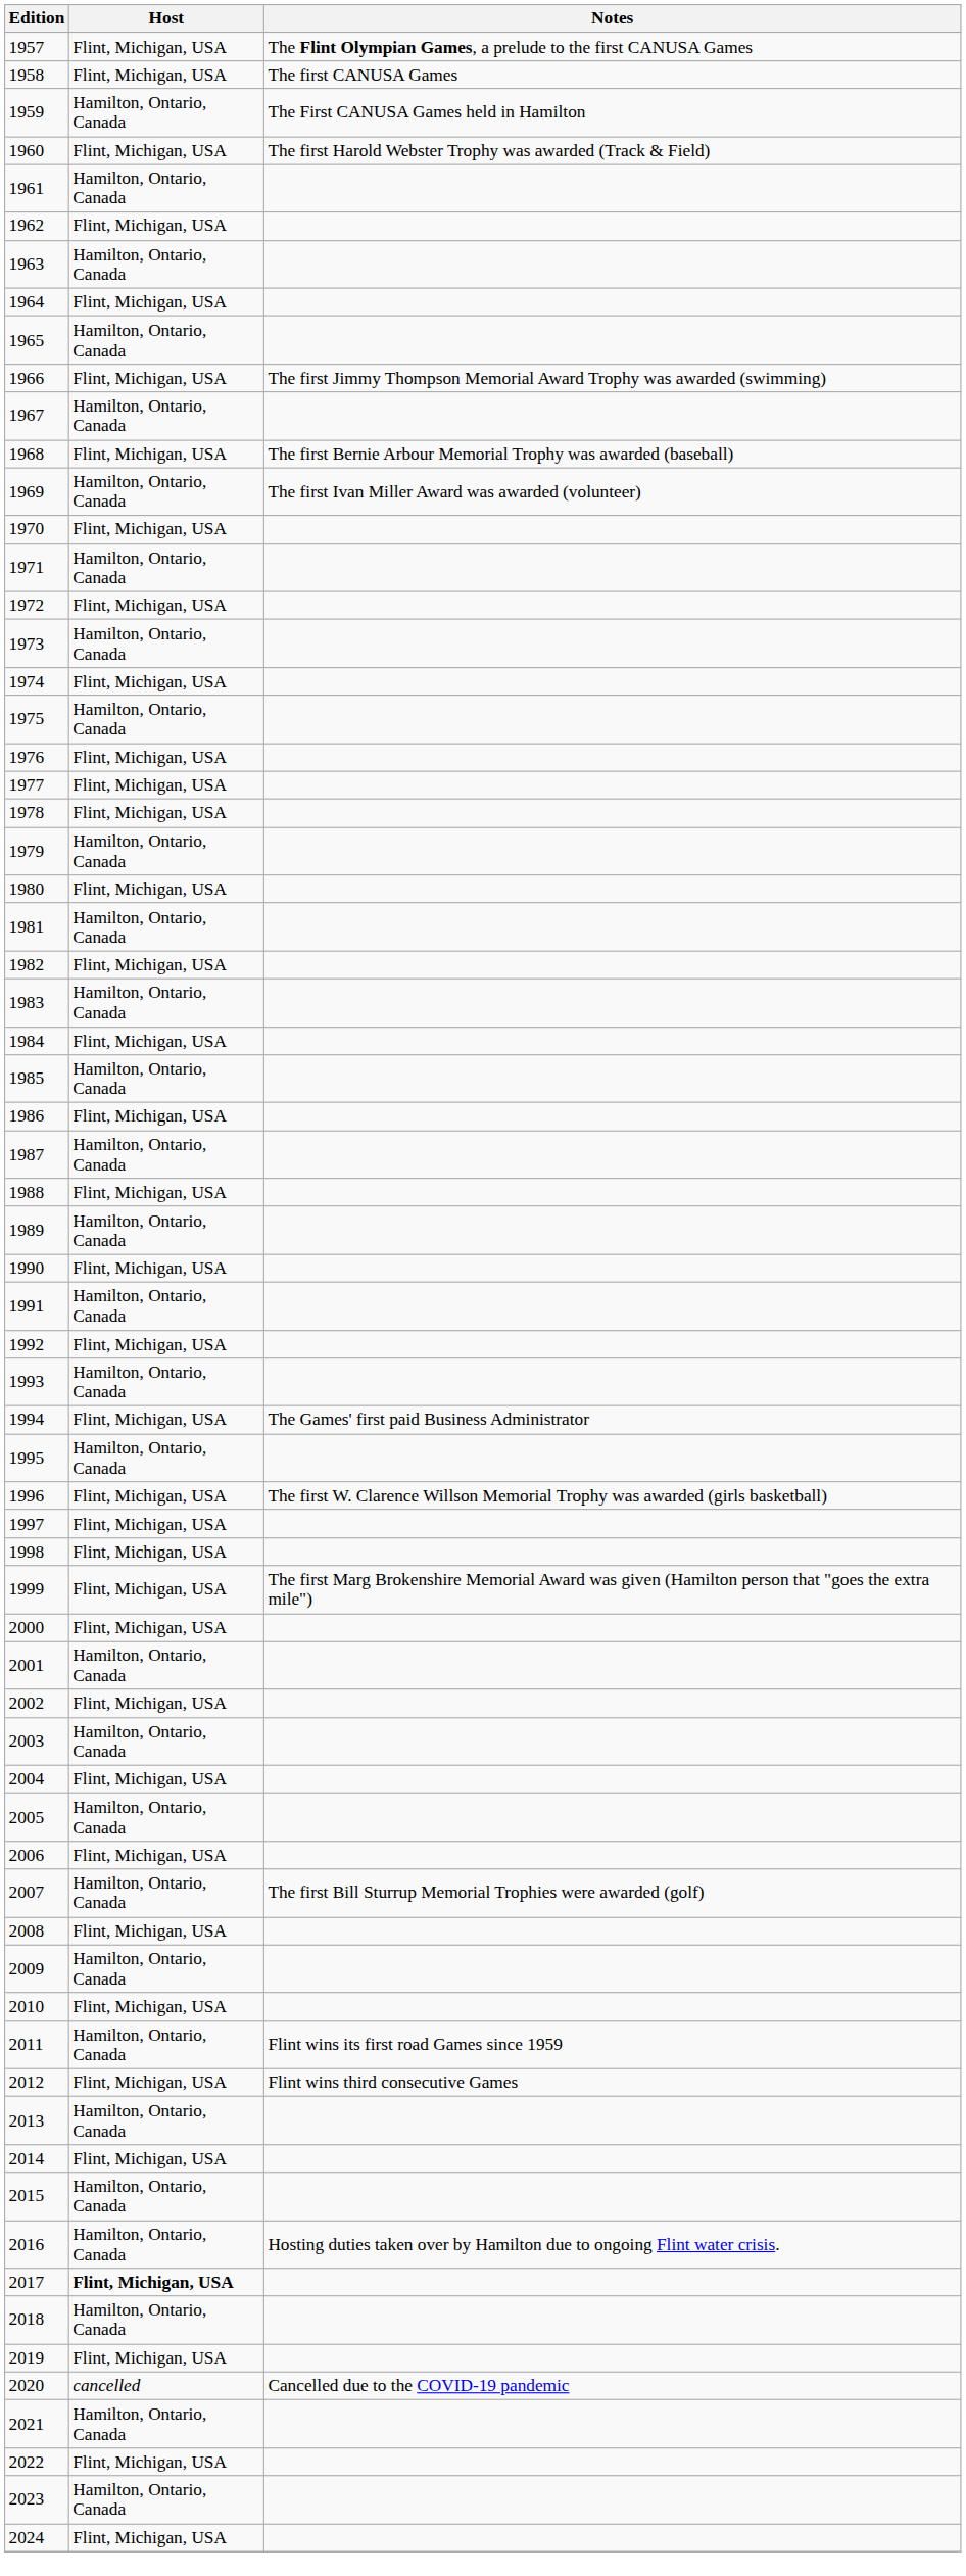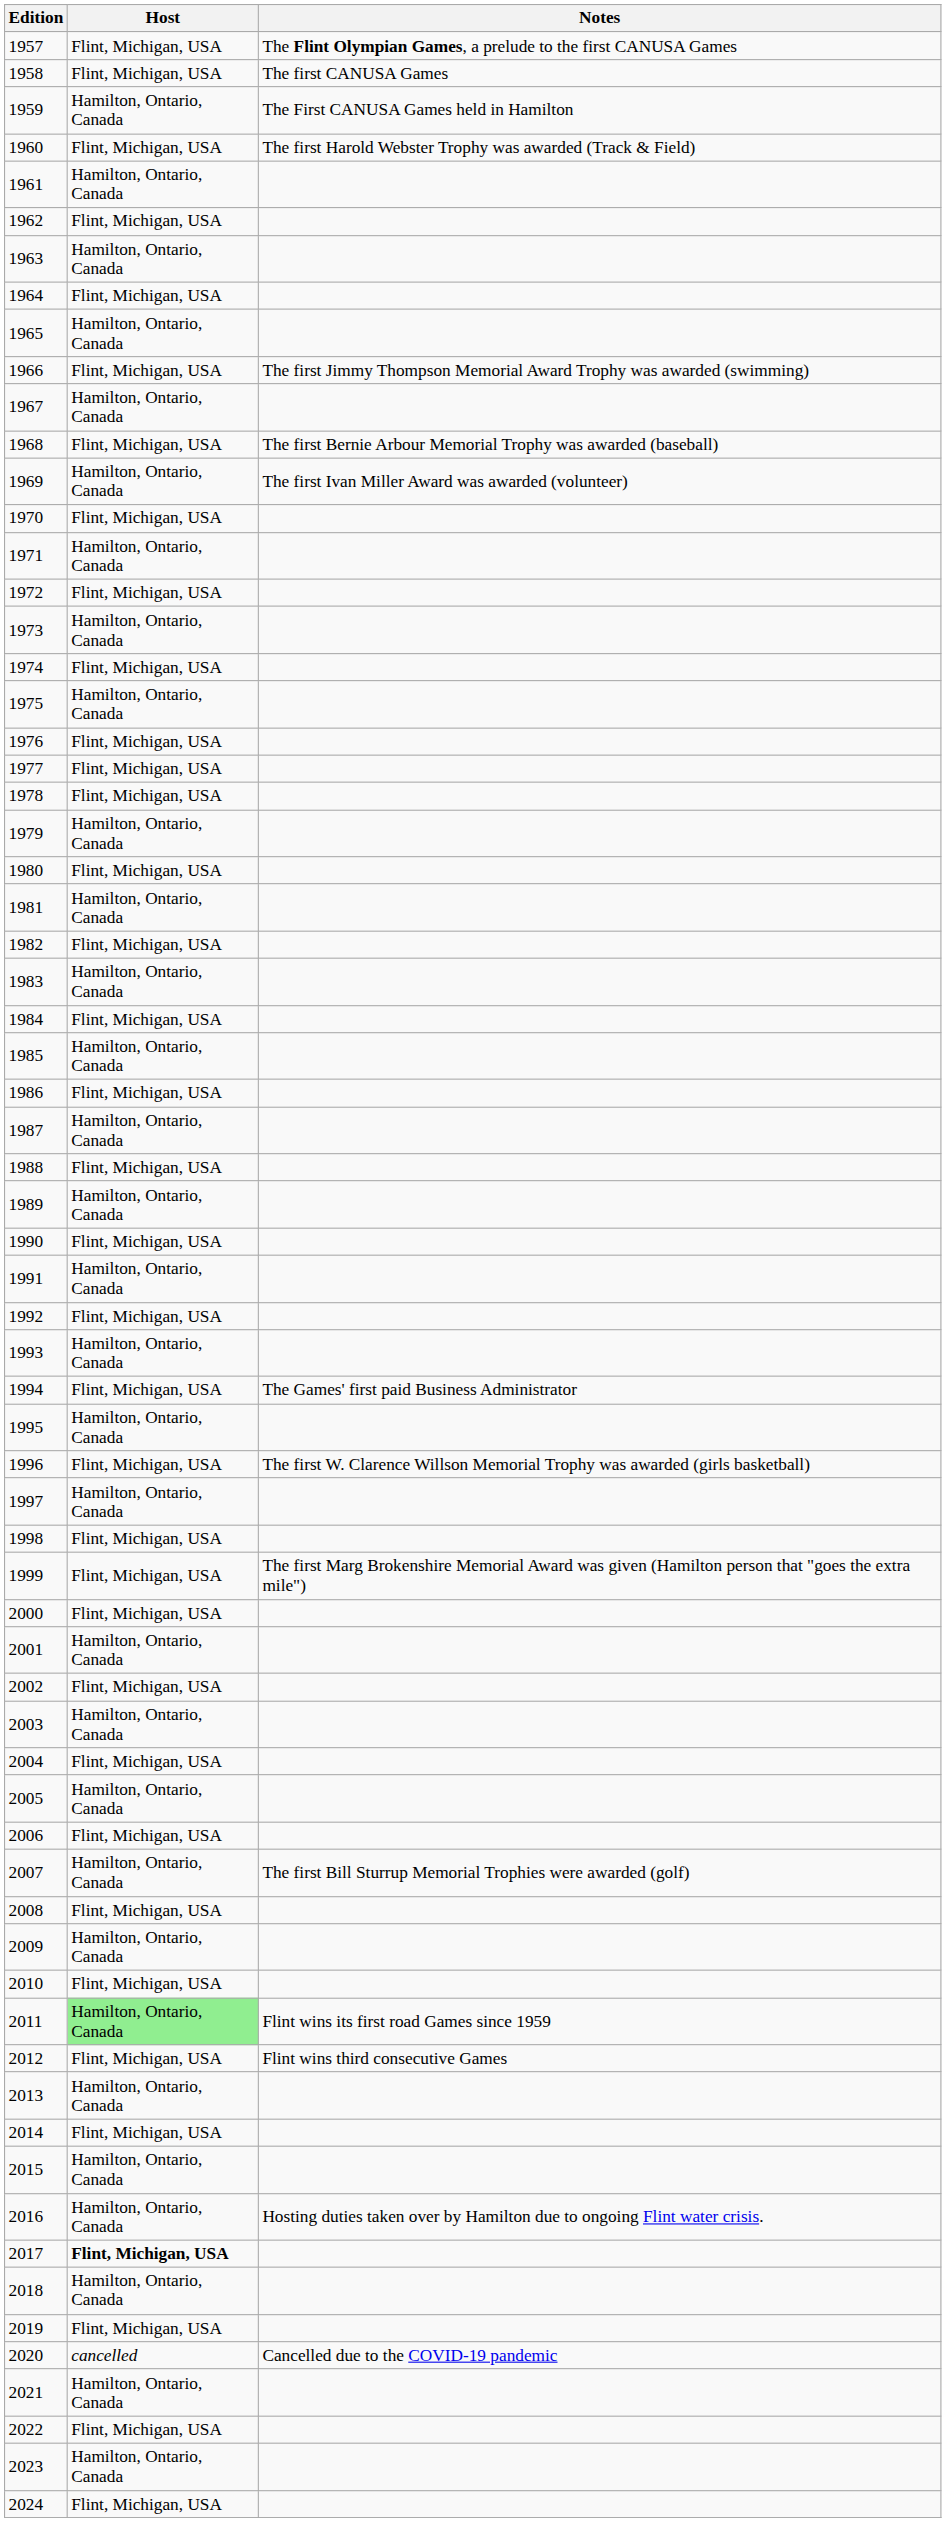1997 | Host: Flint, Michigan, USA -> Hamilton, Ontario, Canada
2011 | Host: no background -> lightgreen background
